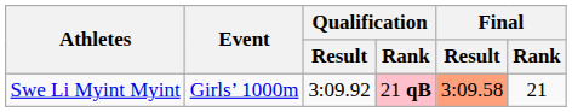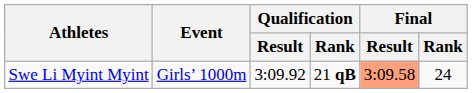Swe Li Myint Myint | Qualification / Rank: pink background -> no background
Swe Li Myint Myint | Final / Rank: 21 -> 24
